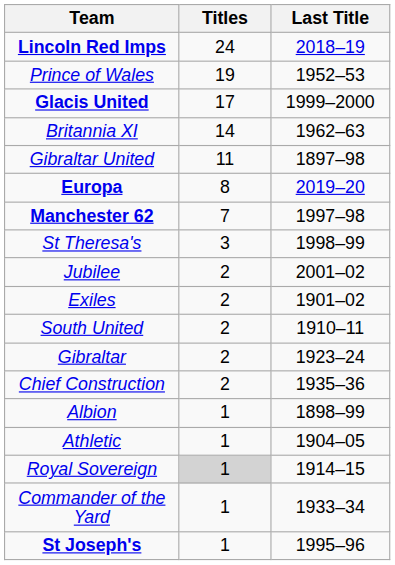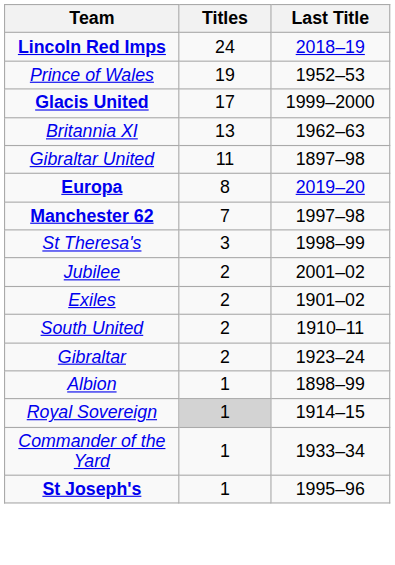Britannia XI | Titles: 14 -> 13
- row: Chief Construction | 2 | 1935–36
- row: Athletic | 1 | 1904–05
